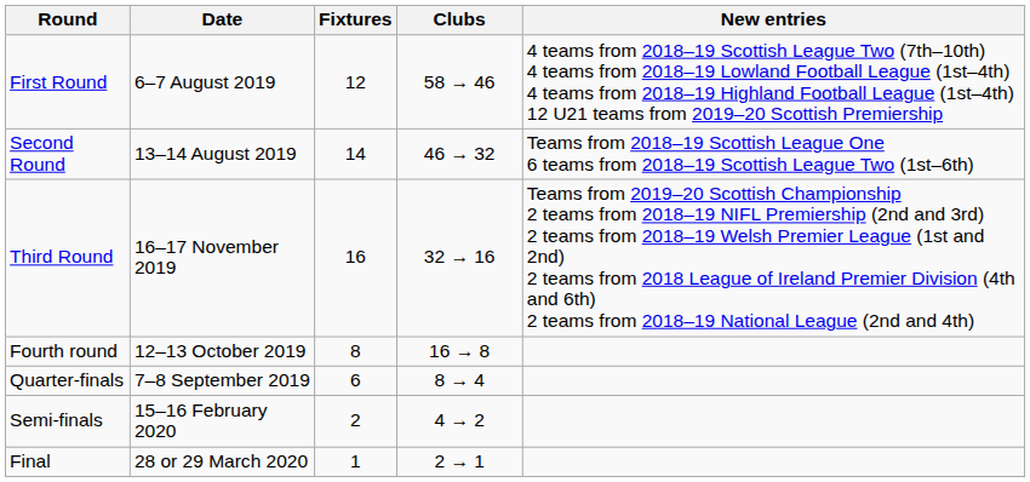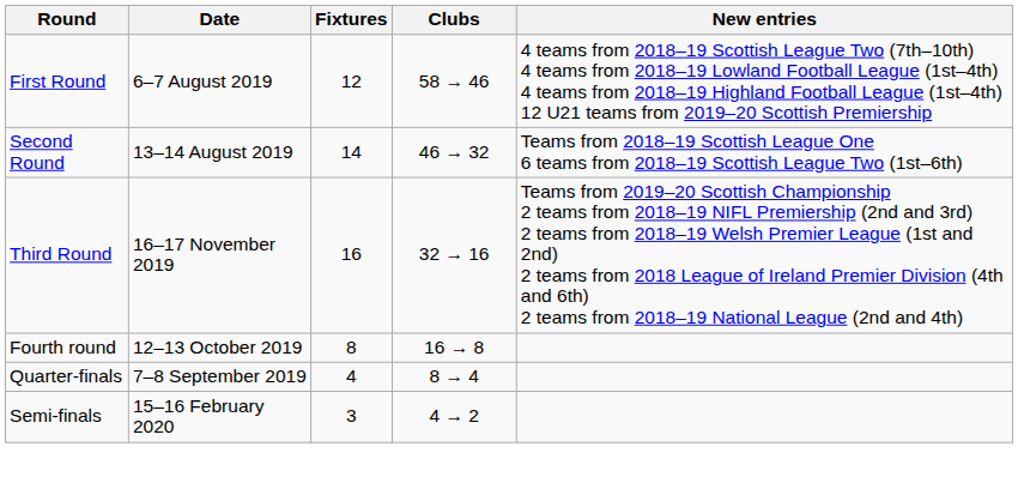Quarter-finals | Fixtures: 6 -> 4
Semi-finals | Fixtures: 2 -> 3
- row: Final | 28 or 29 March 2020 | 1 | 2 → 1
